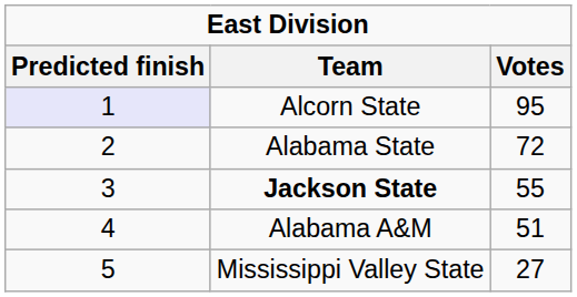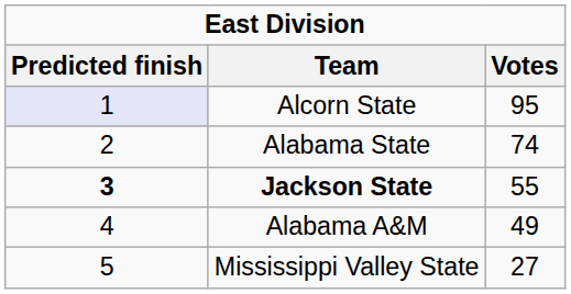Alabama State | Votes: 72 -> 74
Jackson State | Predicted finish: normal -> bold
Alabama A&M | Votes: 51 -> 49
